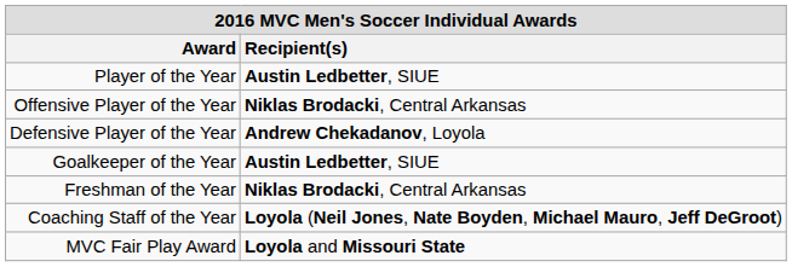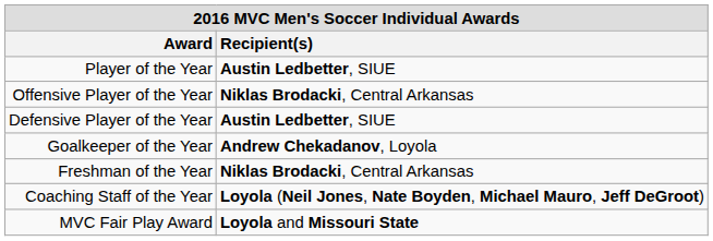Defensive Player of the Year | Recipient(s): Andrew Chekadanov, Loyola -> Austin Ledbetter, SIUE
Goalkeeper of the Year | Recipient(s): Austin Ledbetter, SIUE -> Andrew Chekadanov, Loyola
